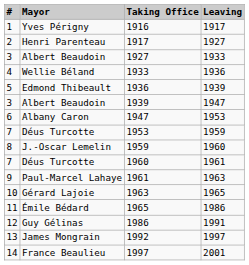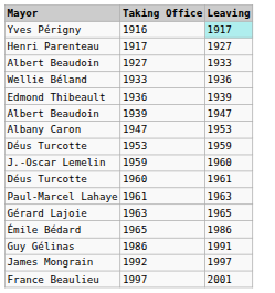- column: # | 1 | 2 | 3 | 4 | 5 | 3 | 6 | 7 | 8 | 7 | 9 | 10 | 11 | 12 | 13 | 14
1916 | Leaving: no background -> paleturquoise background
